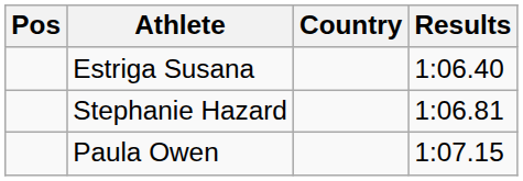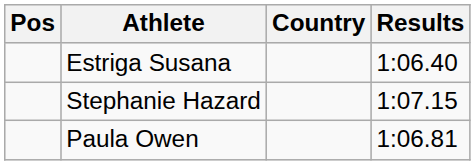Stephanie Hazard | Results: 1:06.81 -> 1:07.15
Paula Owen | Results: 1:07.15 -> 1:06.81
